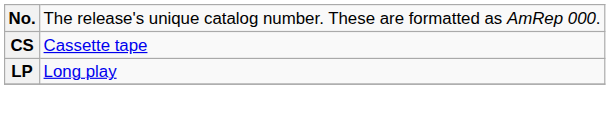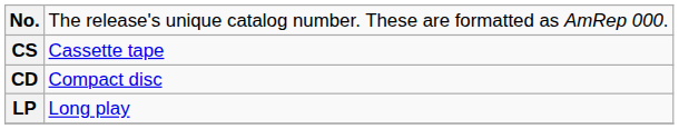+ row: CD | Compact disc
